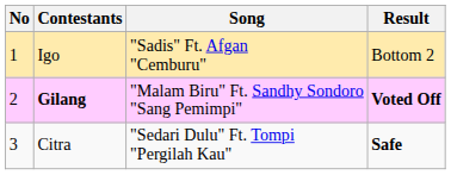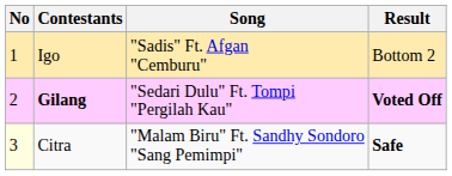Gilang | Song: "Malam Biru" Ft. Sandhy Sondoro "Sang Pemimpi" -> "Sedari Dulu" Ft. Tompi "Pergilah Kau"
Citra | No: no background -> lightyellow background
Citra | Song: "Sedari Dulu" Ft. Tompi "Pergilah Kau" -> "Malam Biru" Ft. Sandhy Sondoro "Sang Pemimpi"
